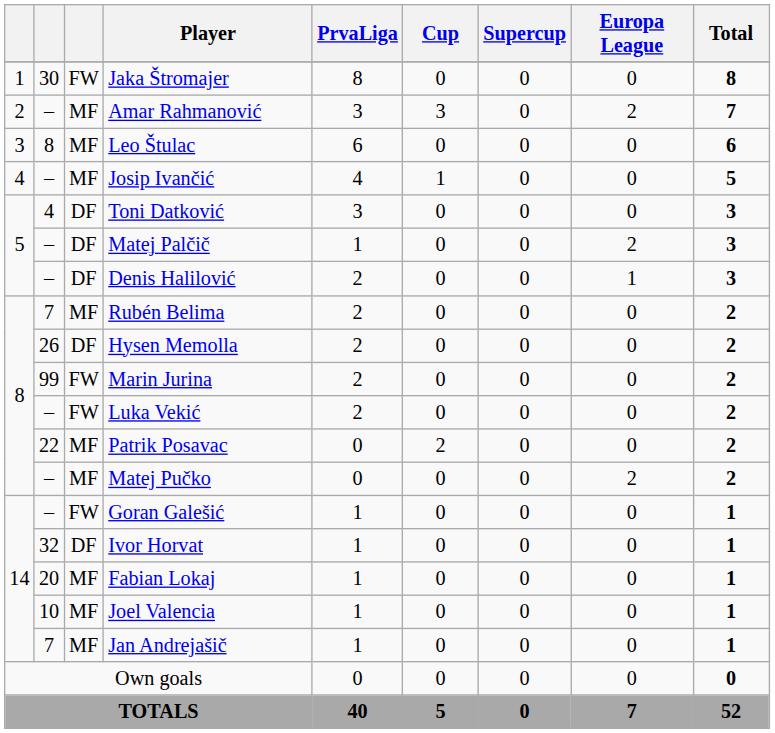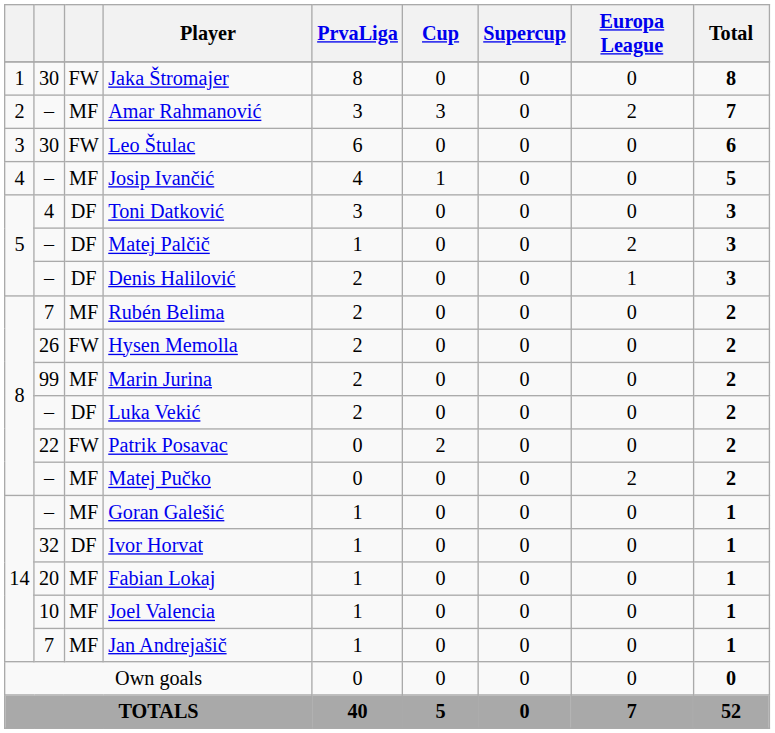Leo Štulac | column 2: 8 -> 30
Leo Štulac | column 3: MF -> FW
Hysen Memolla | column 3: DF -> FW
Marin Jurina | column 3: FW -> MF
Luka Vekić | column 3: FW -> DF
Patrik Posavac | column 3: MF -> FW
Goran Galešić | column 3: FW -> MF
